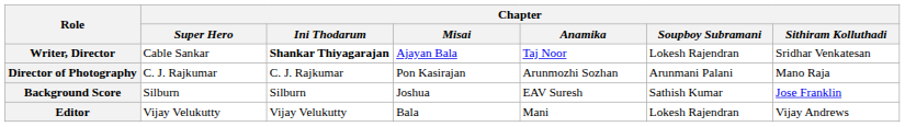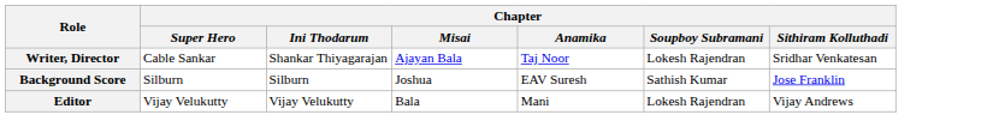Writer, Director | Chapter / Ini Thodarum: bold -> normal
- row: Director of Photography | C. J. Rajkumar | C. J. Rajkumar | Pon Kasirajan | Arunmozhi Sozhan | Arunmani Palani | Mano Raja
